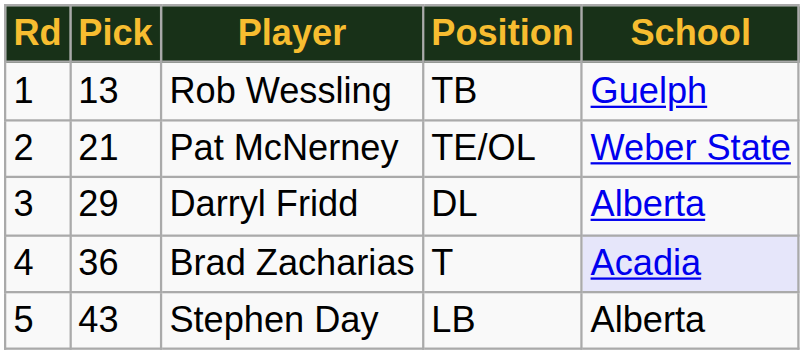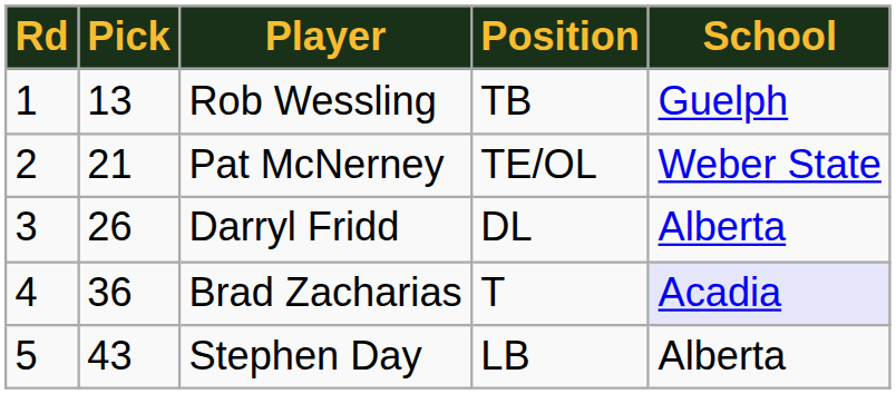Darryl Fridd | Pick: 29 -> 26
